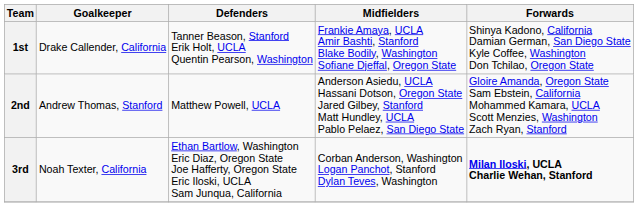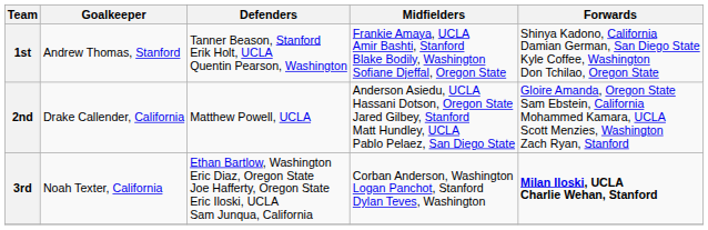1st | Goalkeeper: Drake Callender, California -> Andrew Thomas, Stanford
2nd | Goalkeeper: Andrew Thomas, Stanford -> Drake Callender, California
